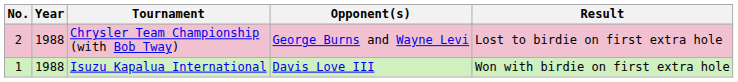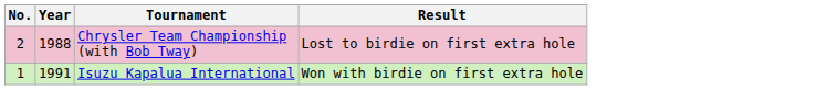- column: Opponent(s) | George Burns and Wayne Levi | Davis Love III
Isuzu Kapalua International | Year: 1988 -> 1991
